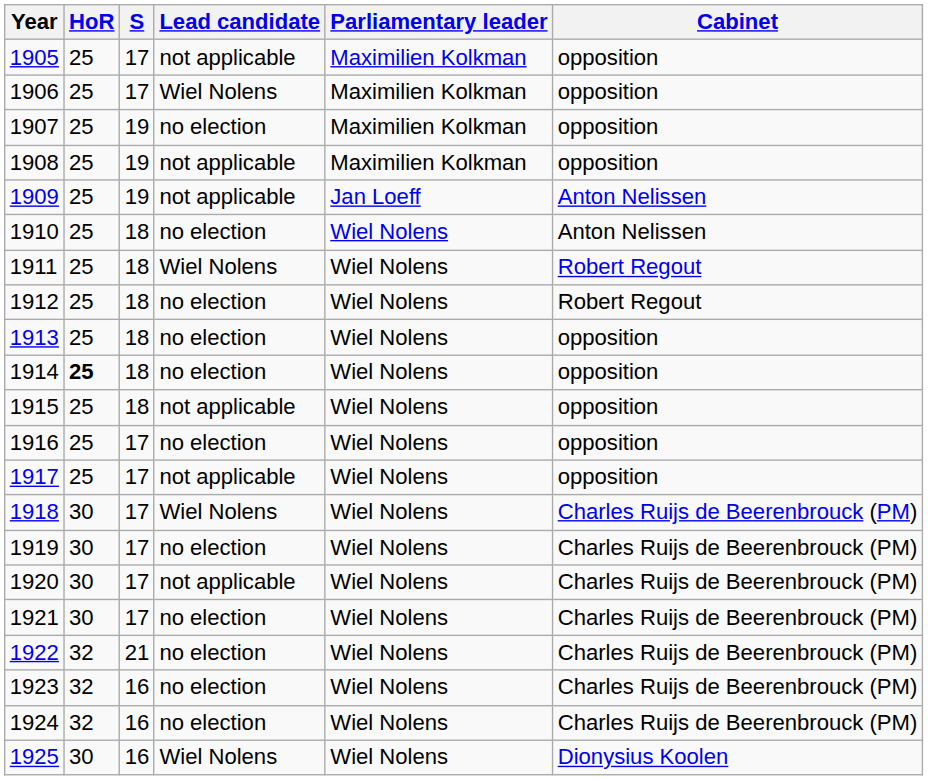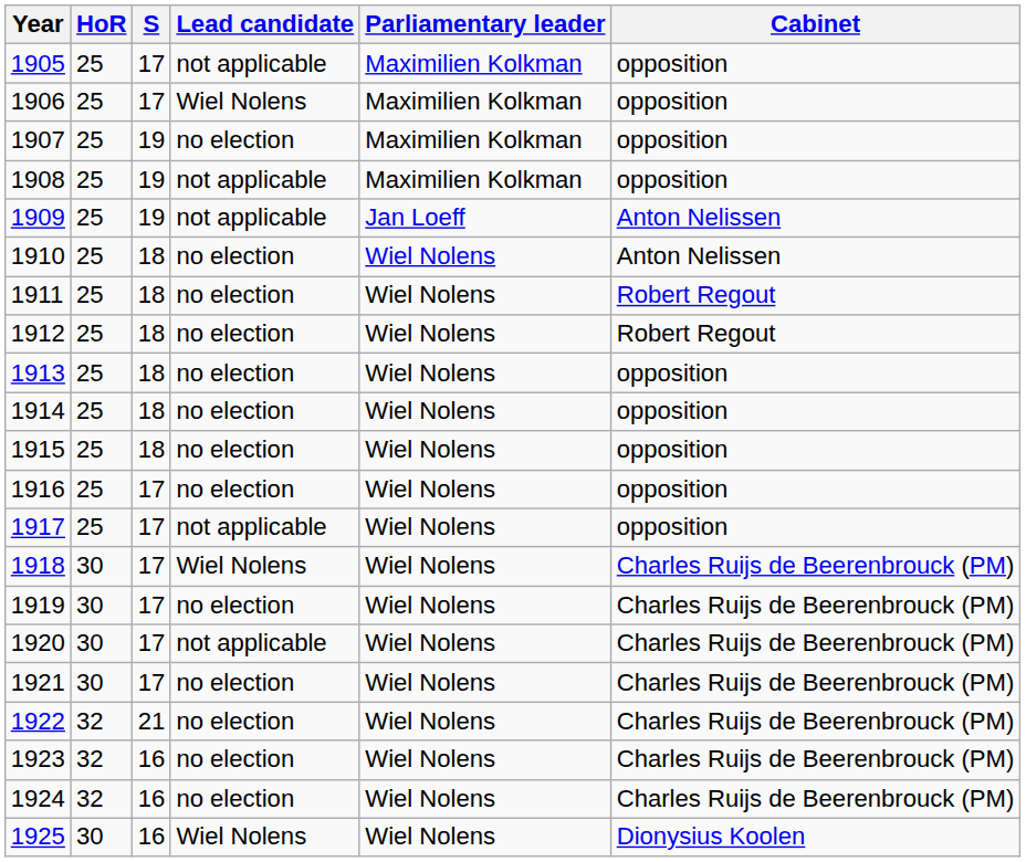1911 | Lead candidate: Wiel Nolens -> no election
1914 | HoR: bold -> normal
1915 | Lead candidate: not applicable -> no election
